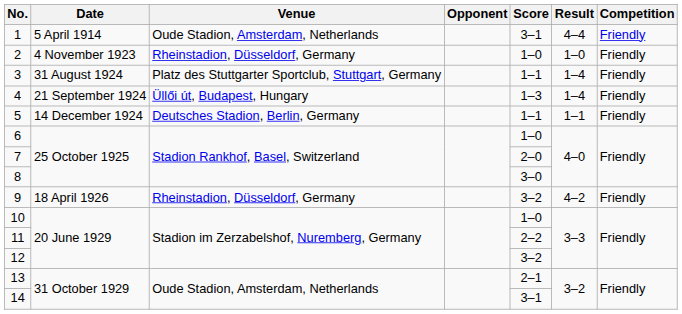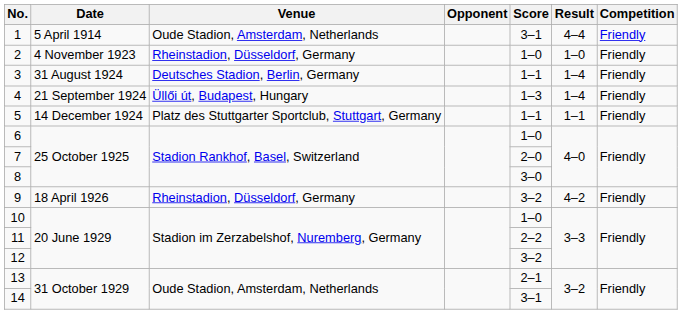3 | Venue: Platz des Stuttgarter Sportclub, Stuttgart, Germany -> Deutsches Stadion, Berlin, Germany
5 | Venue: Deutsches Stadion, Berlin, Germany -> Platz des Stuttgarter Sportclub, Stuttgart, Germany
